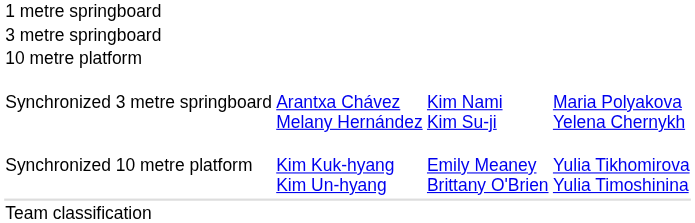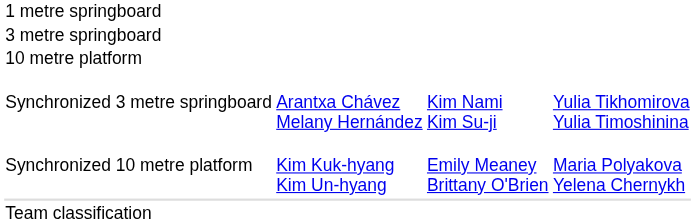Synchronized 3 metre springboard | column 4: Maria Polyakova Yelena Chernykh -> Yulia Tikhomirova Yulia Timoshinina
Synchronized 10 metre platform | column 4: Yulia Tikhomirova Yulia Timoshinina -> Maria Polyakova Yelena Chernykh
